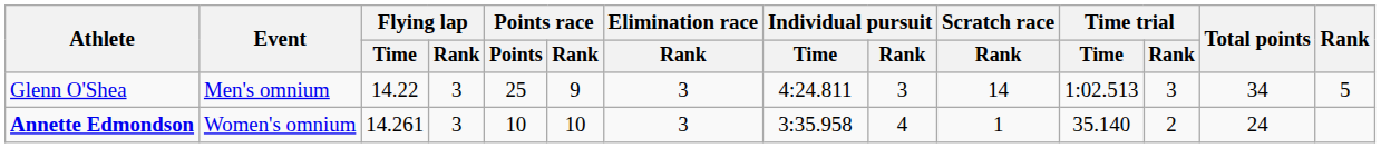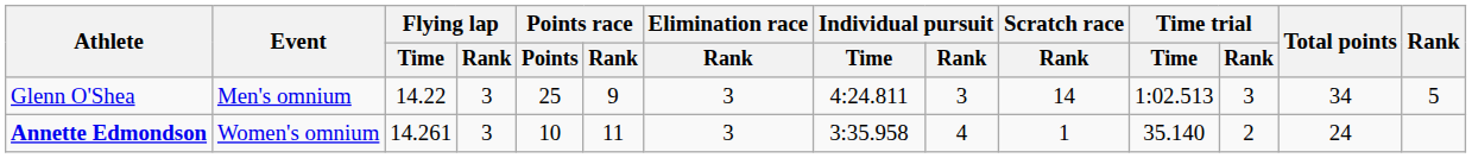Annette Edmondson | Points race / Rank: 10 -> 11
